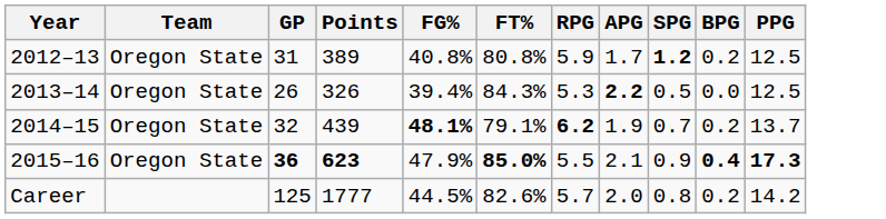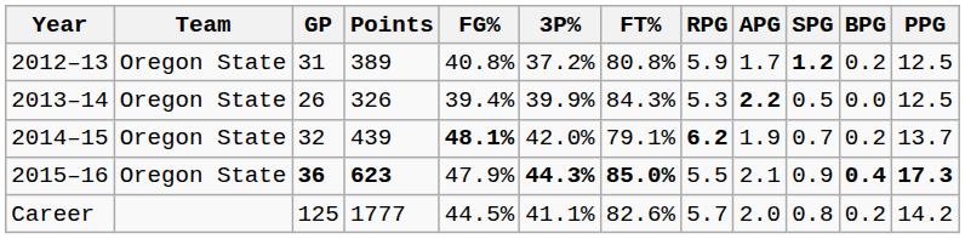+ column: 3P% | 37.2% | 39.9% | 42.0% | 44.3% | 41.1%
